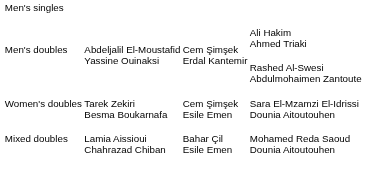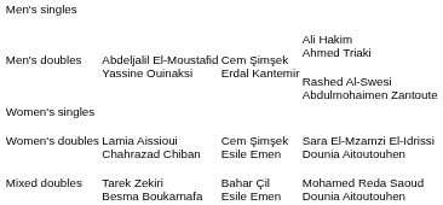+ row: Women's singles
Women's doubles | column 2: Tarek Zekiri Besma Boukarnafa -> Lamia Aissioui Chahrazad Chiban
Mixed doubles | column 2: Lamia Aissioui Chahrazad Chiban -> Tarek Zekiri Besma Boukarnafa
